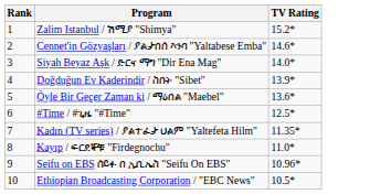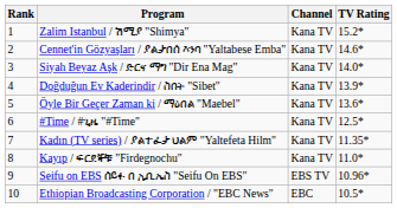+ column: Channel | Kana TV | Kana TV | Kana TV | Kana TV | Kana TV | Kana TV | Kana TV | Kana TV | EBS TV | EBC
